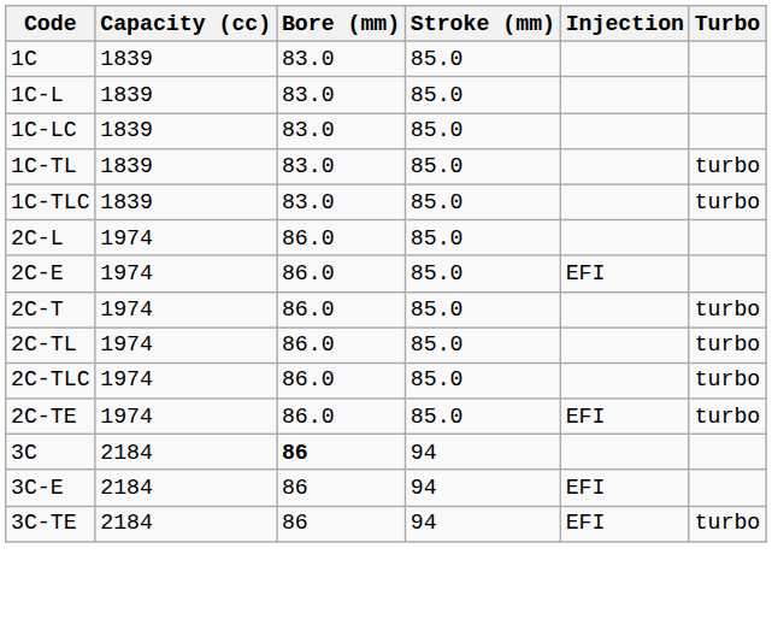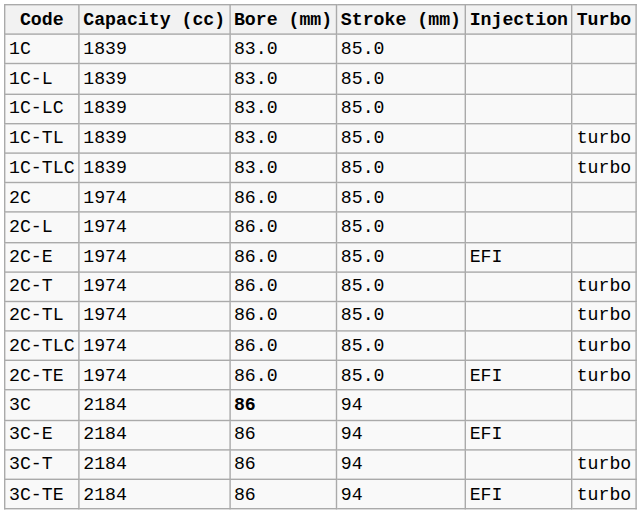+ row: 2C | 1974 | 86.0 | 85.0
+ row: 3C-T | 2184 | 86 | 94 | turbo
